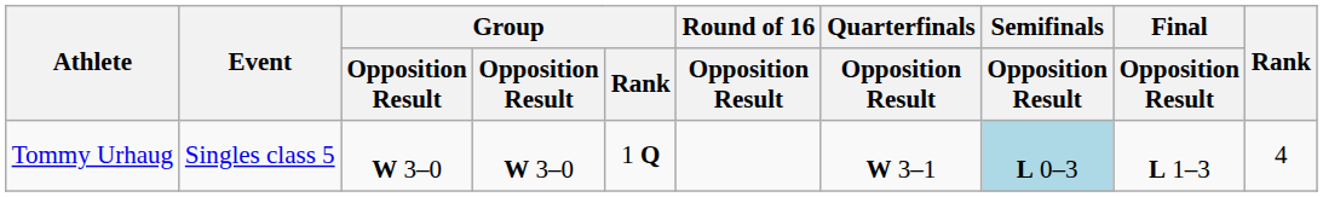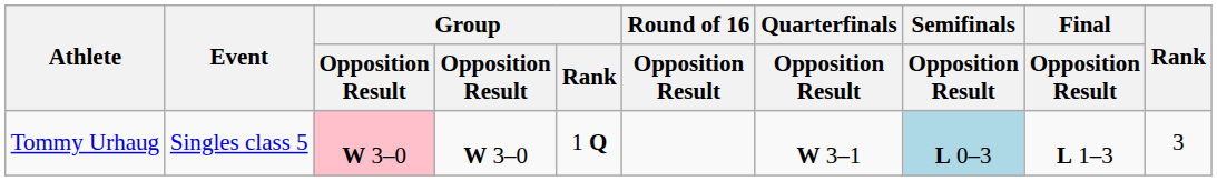Tommy Urhaug | column 3: no background -> pink background
Tommy Urhaug | Rank: 4 -> 3
